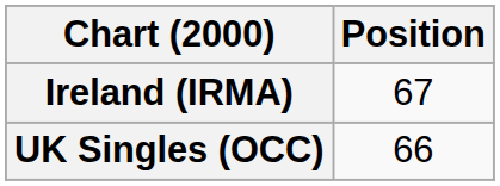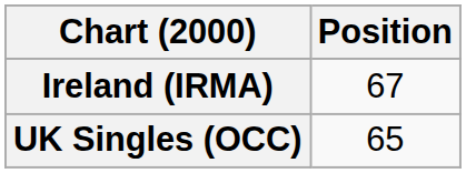UK Singles (OCC) | Position: 66 -> 65
